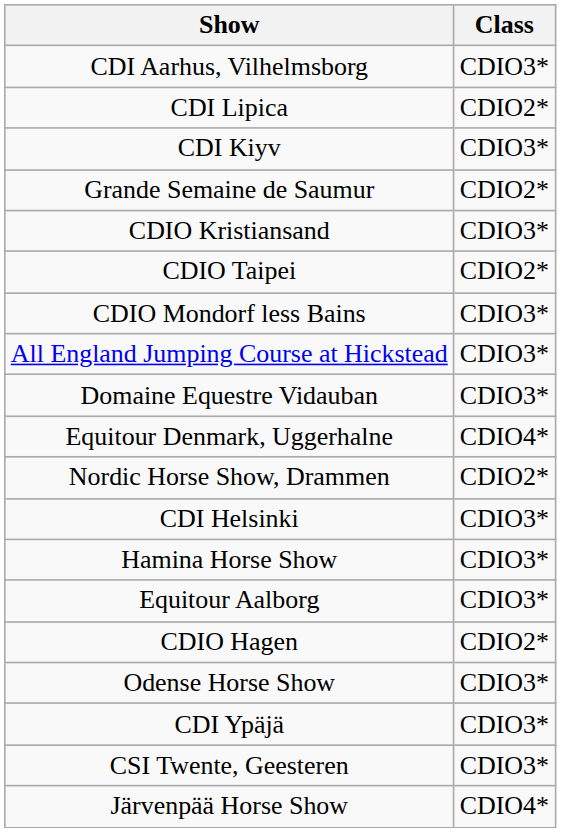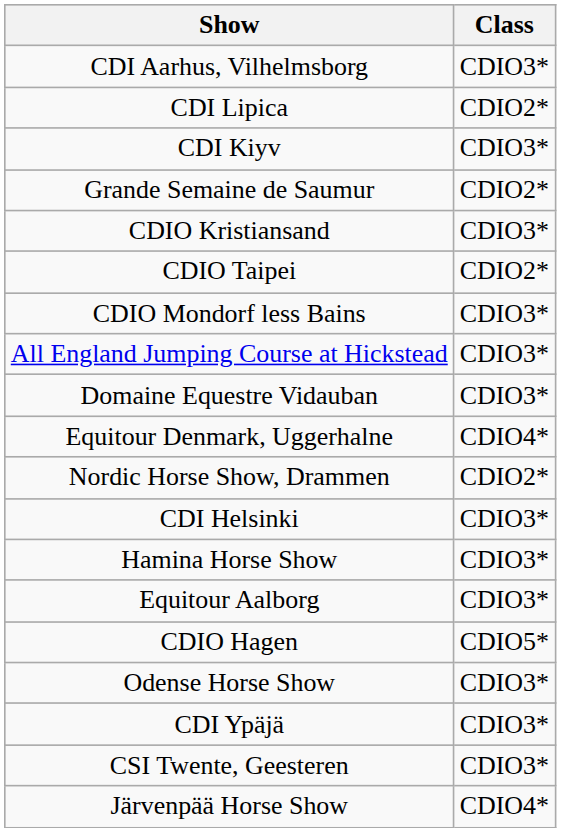CDIO Hagen | Class: CDIO2* -> CDIO5*
